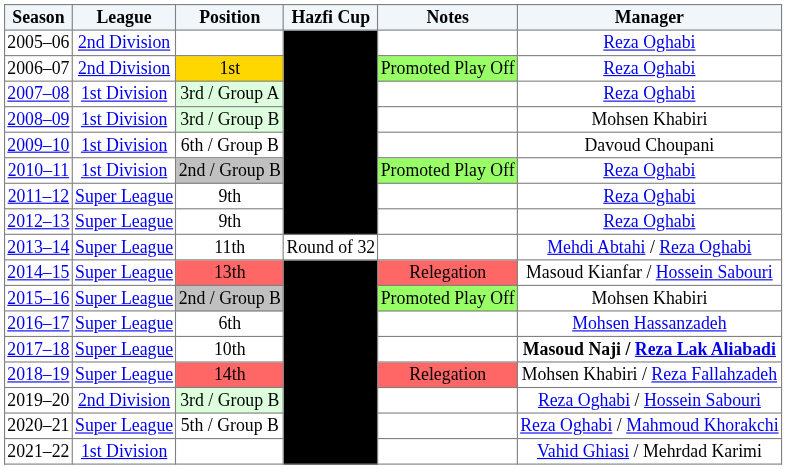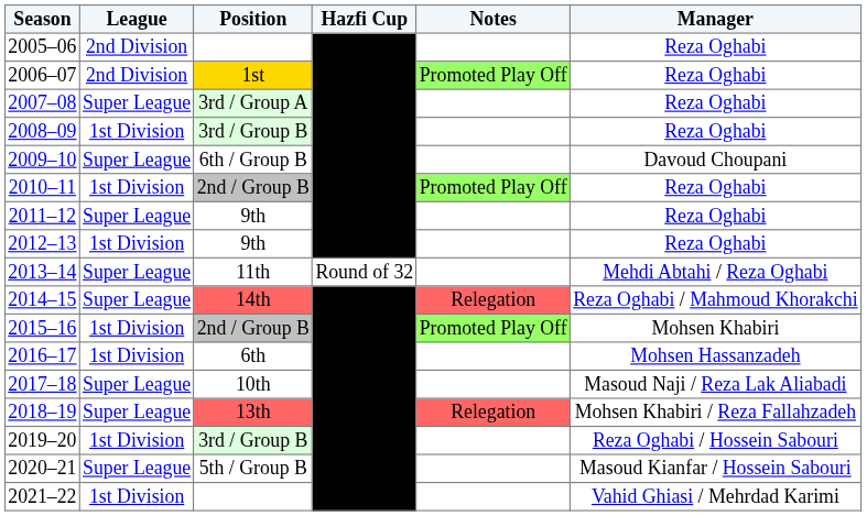2007–08 | League: 1st Division -> Super League
2008–09 | Manager: Mohsen Khabiri -> Reza Oghabi
2009–10 | League: 1st Division -> Super League
2012–13 | League: Super League -> 1st Division
2014–15 | Position: 13th -> 14th
2014–15 | Manager: Masoud Kianfar / Hossein Sabouri -> Reza Oghabi / Mahmoud Khorakchi
2015–16 | League: Super League -> 1st Division
2016–17 | League: Super League -> 1st Division
2017–18 | Manager: bold -> normal
2018–19 | Position: 14th -> 13th
2019–20 | League: 2nd Division -> 1st Division
2020–21 | Manager: Reza Oghabi / Mahmoud Khorakchi -> Masoud Kianfar / Hossein Sabouri
